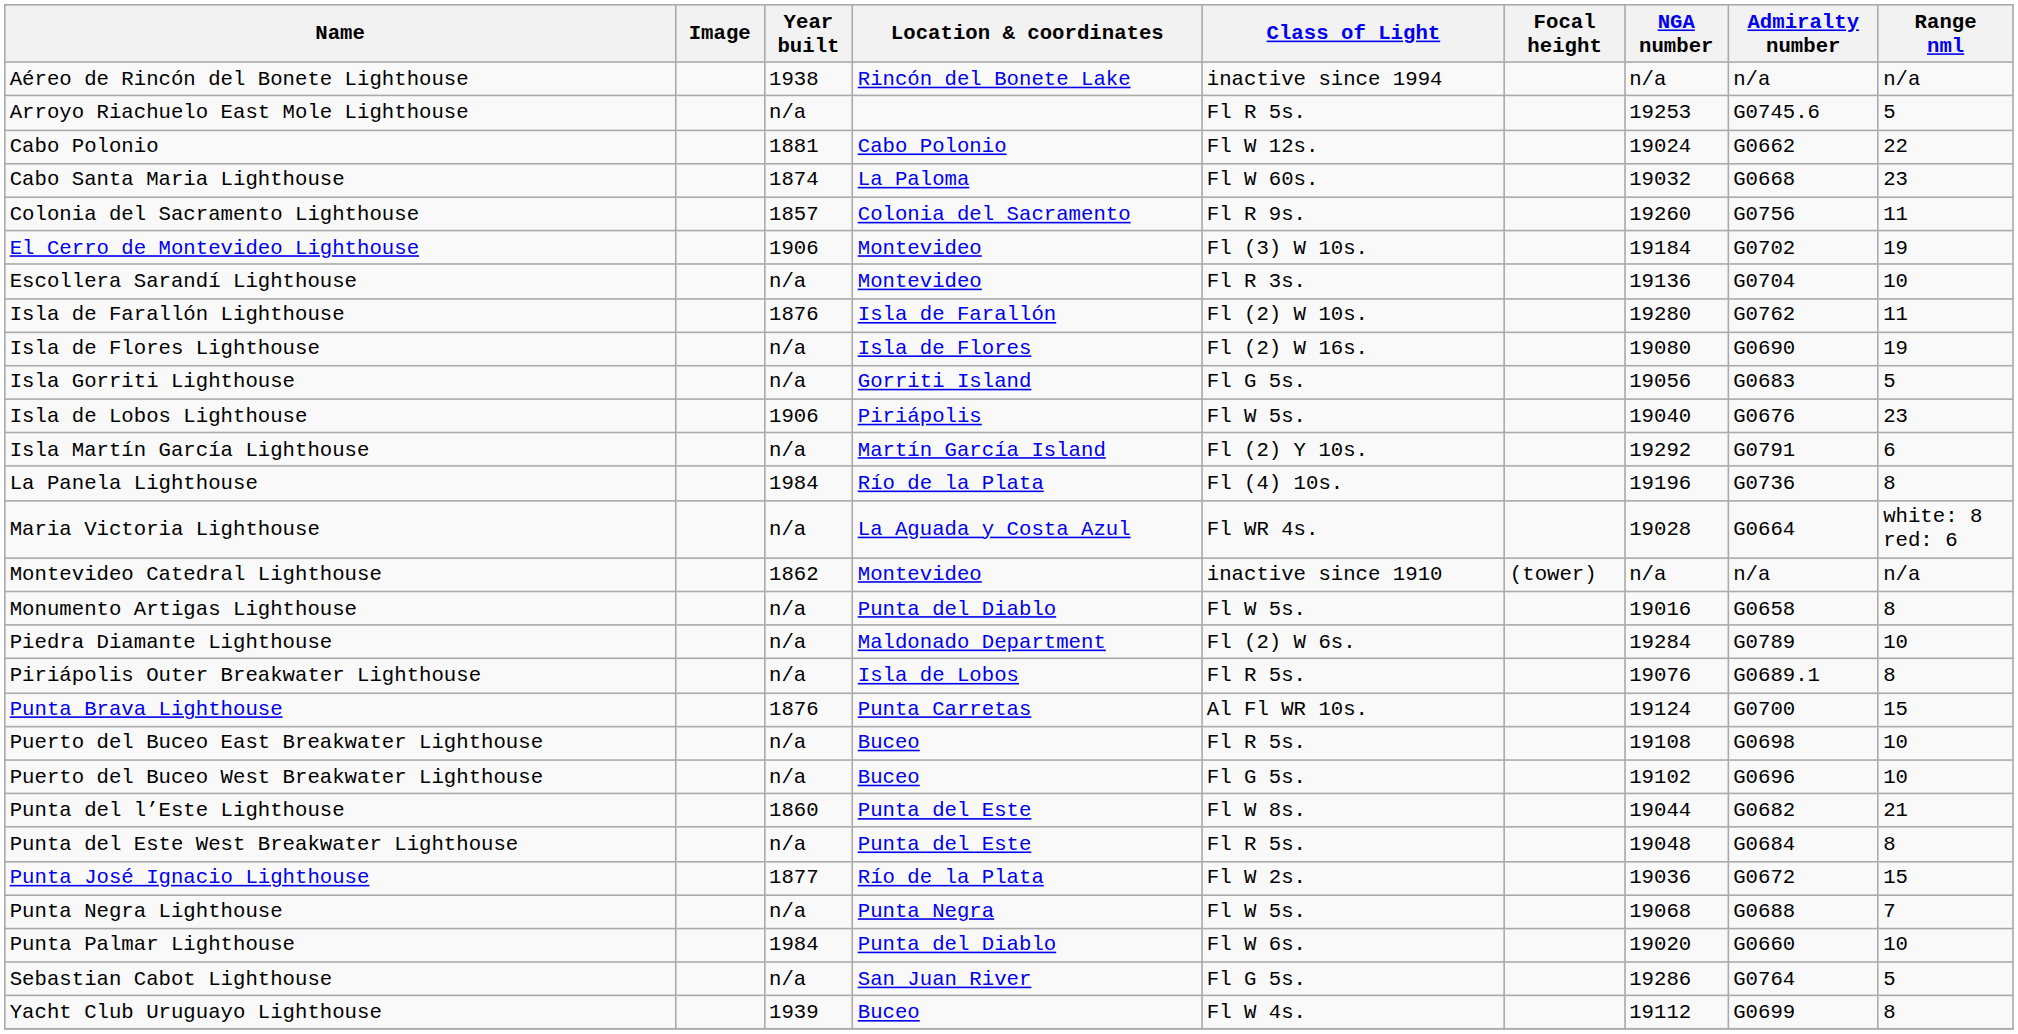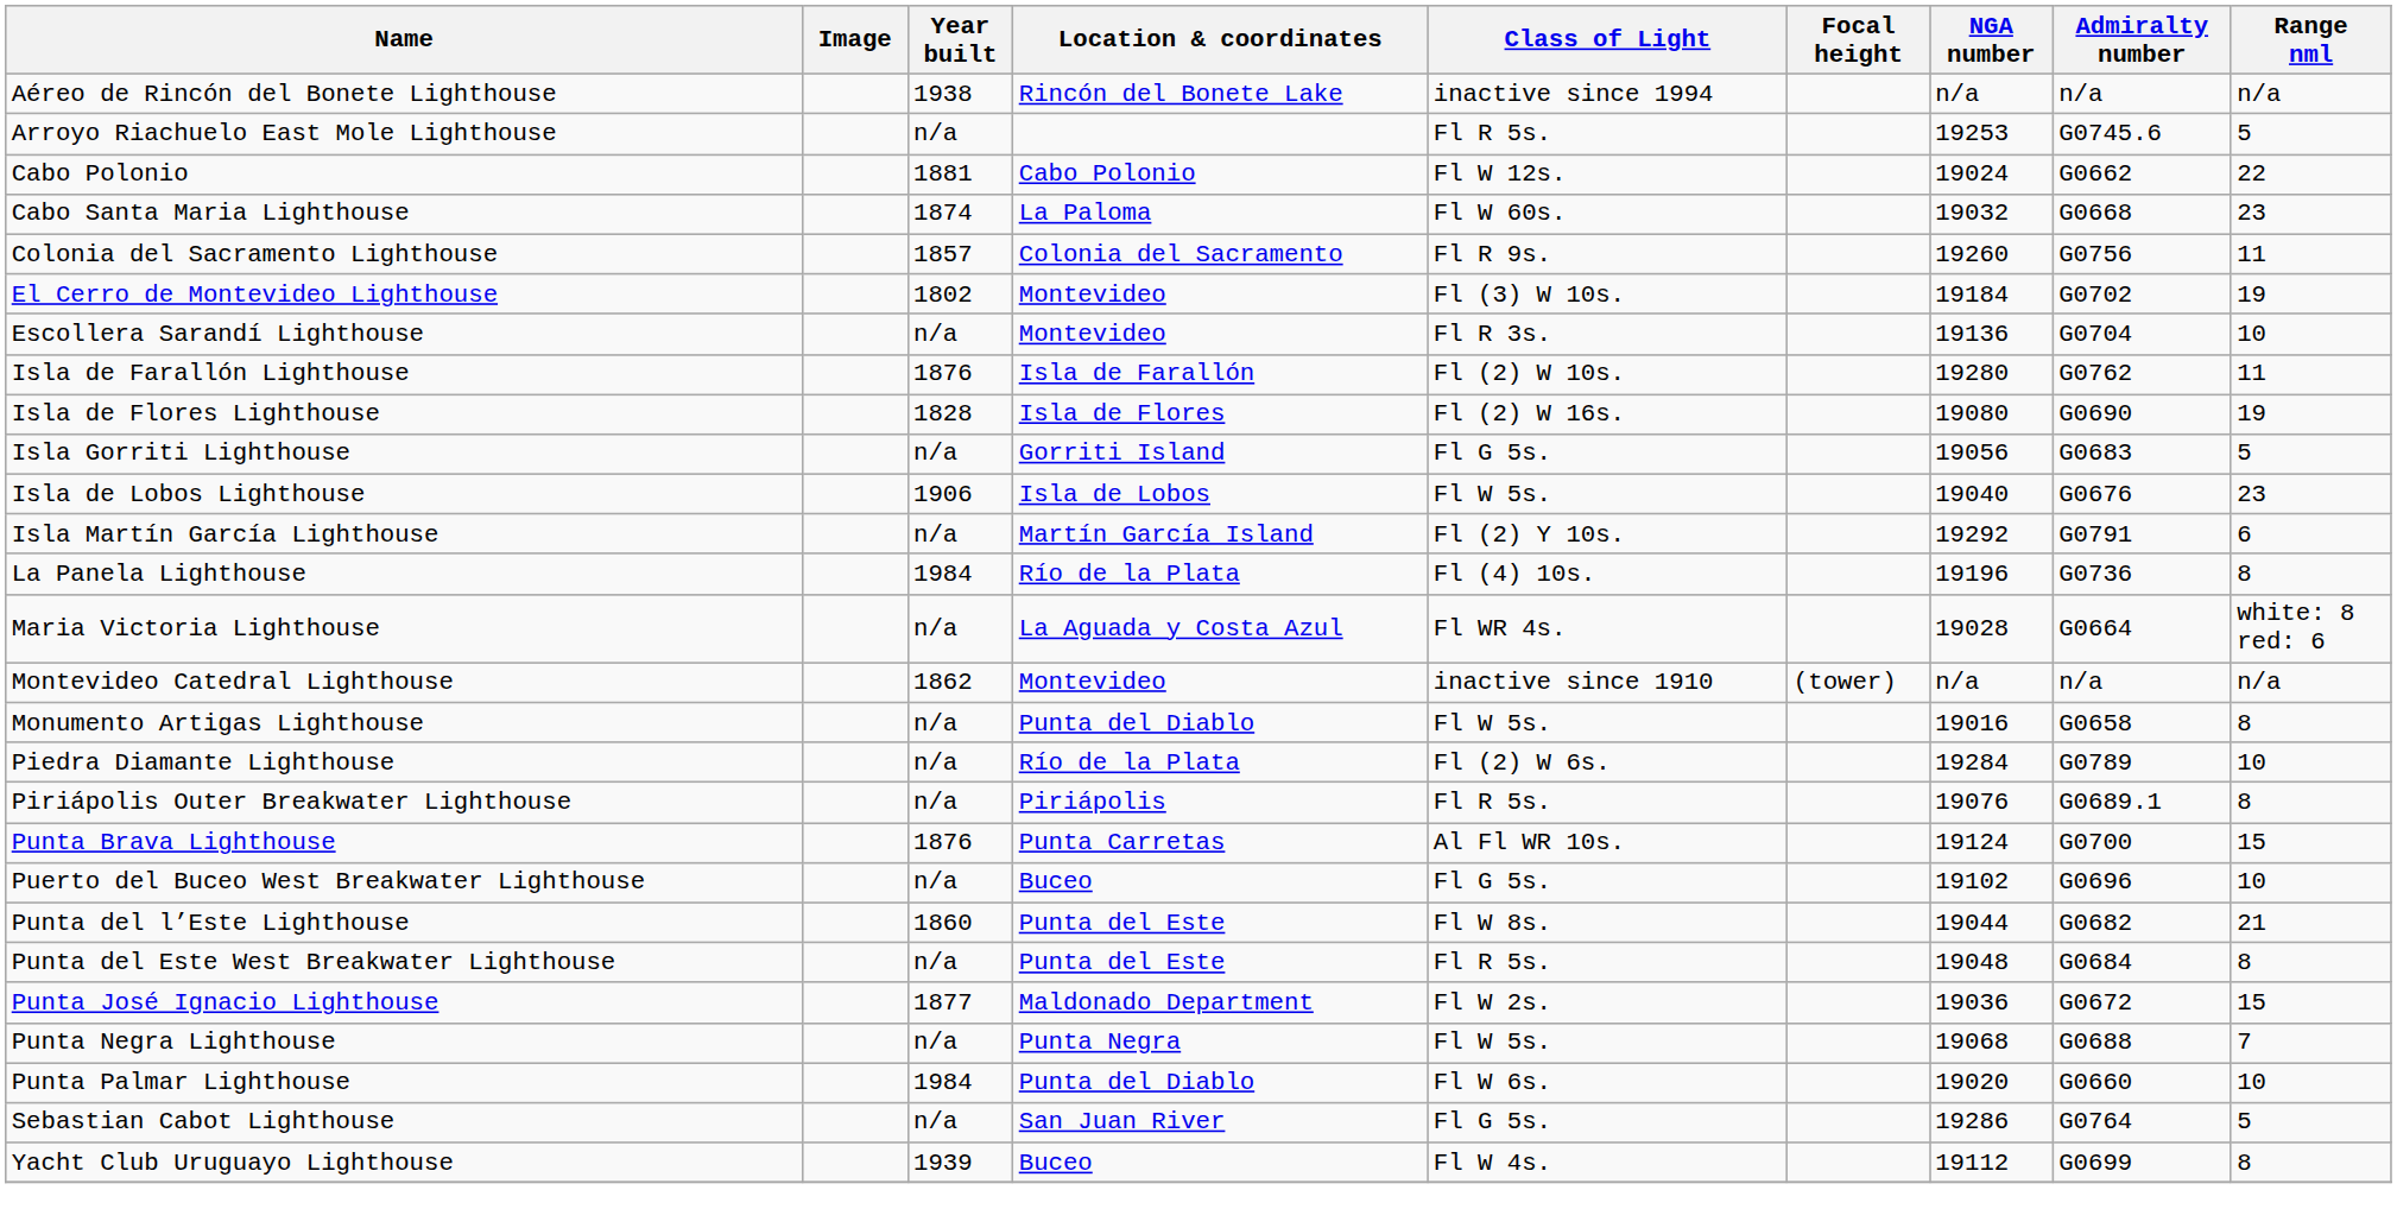El Cerro de Montevideo Lighthouse | Year built: 1906 -> 1802
Isla de Flores Lighthouse | Year built: n/a -> 1828
Isla de Lobos Lighthouse | Location & coordinates: Piriápolis -> Isla de Lobos
Piedra Diamante Lighthouse | Location & coordinates: Maldonado Department -> Río de la Plata
Piriápolis Outer Breakwater Lighthouse | Location & coordinates: Isla de Lobos -> Piriápolis
- row: Puerto del Buceo East Breakwater Lighthouse | n/a | Buceo | Fl R 5s. | 19108 | G0698 | 10
Punta José Ignacio Lighthouse | Location & coordinates: Río de la Plata -> Maldonado Department
